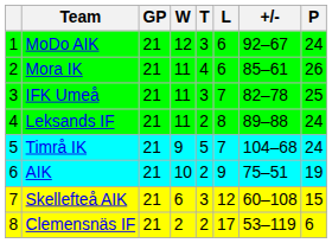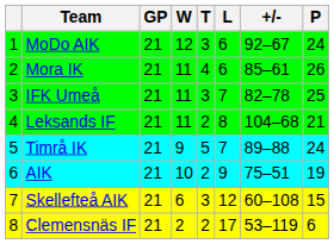Leksands IF | +/-: 89–88 -> 104–68
Leksands IF | P: 24 -> 21
Timrå IK | +/-: 104–68 -> 89–88
